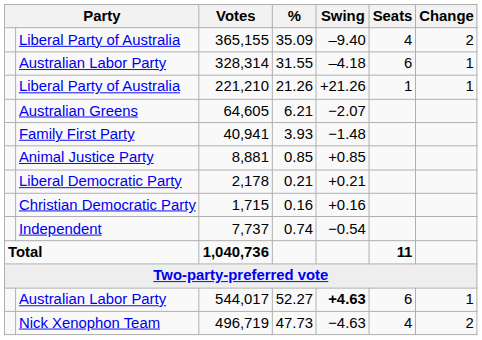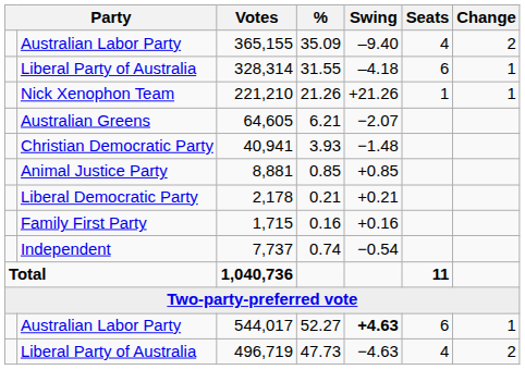365,155 | column 2: Liberal Party of Australia -> Australian Labor Party
328,314 | column 2: Australian Labor Party -> Liberal Party of Australia
221,210 | column 2: Liberal Party of Australia -> Nick Xenophon Team
40,941 | column 2: Family First Party -> Christian Democratic Party
1,715 | column 2: Christian Democratic Party -> Family First Party
496,719 | column 2: Nick Xenophon Team -> Liberal Party of Australia
